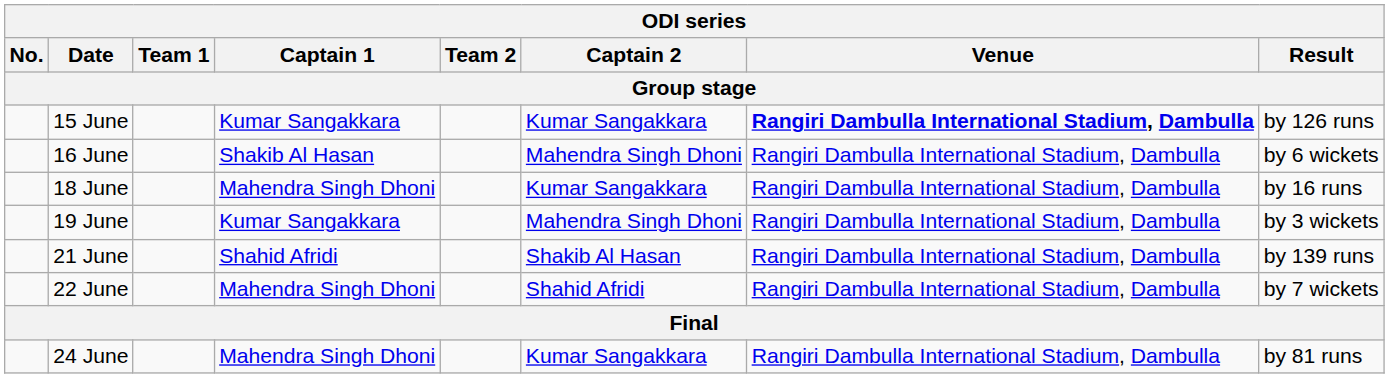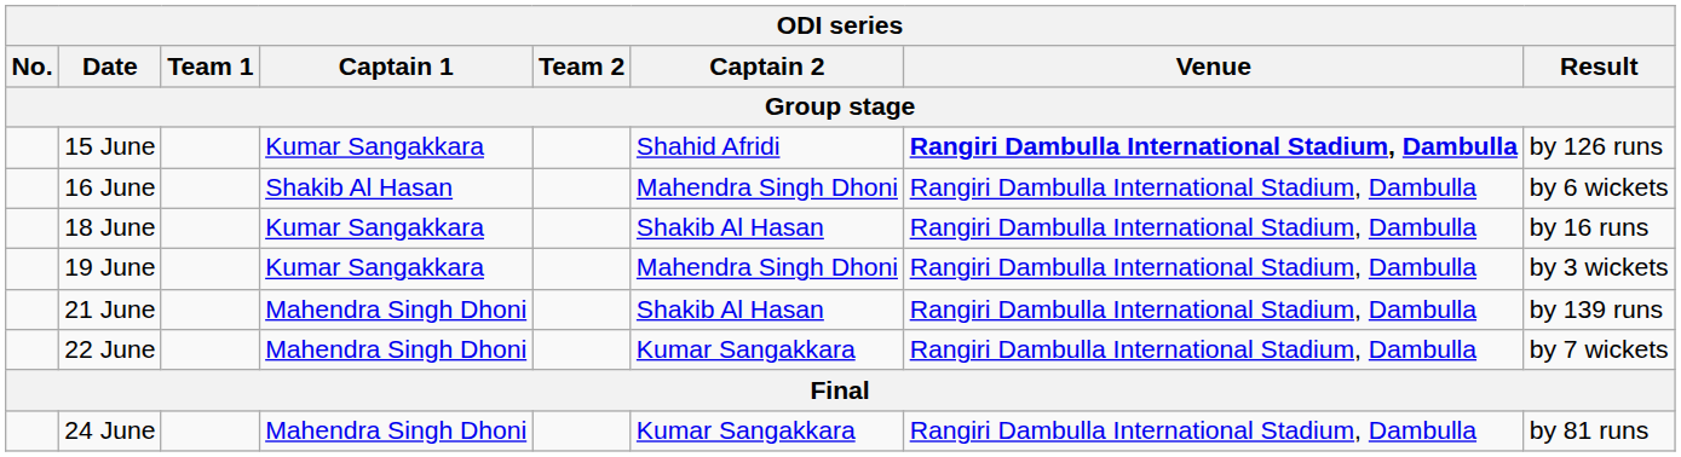15 June | Captain 2: Kumar Sangakkara -> Shahid Afridi
18 June | Captain 1: Mahendra Singh Dhoni -> Kumar Sangakkara
18 June | Captain 2: Kumar Sangakkara -> Shakib Al Hasan
21 June | Captain 1: Shahid Afridi -> Mahendra Singh Dhoni
22 June | Captain 2: Shahid Afridi -> Kumar Sangakkara
